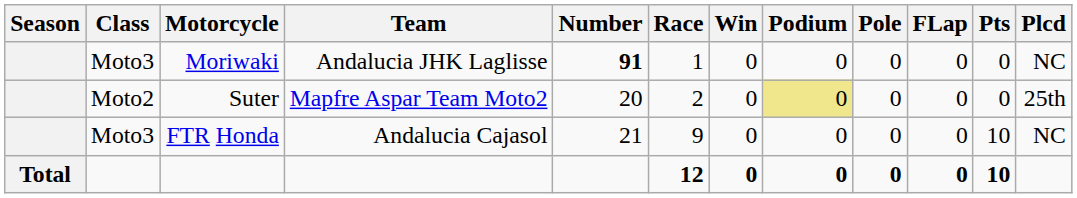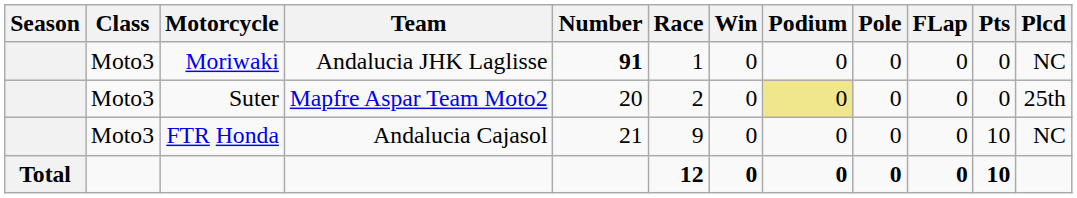Suter | Class: Moto2 -> Moto3
